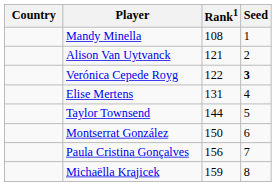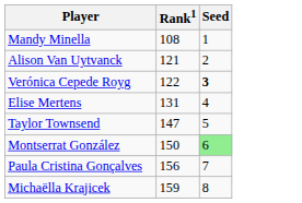- column: Country
Taylor Townsend | Rank1: 144 -> 147
Montserrat González | Seed: no background -> lightgreen background
